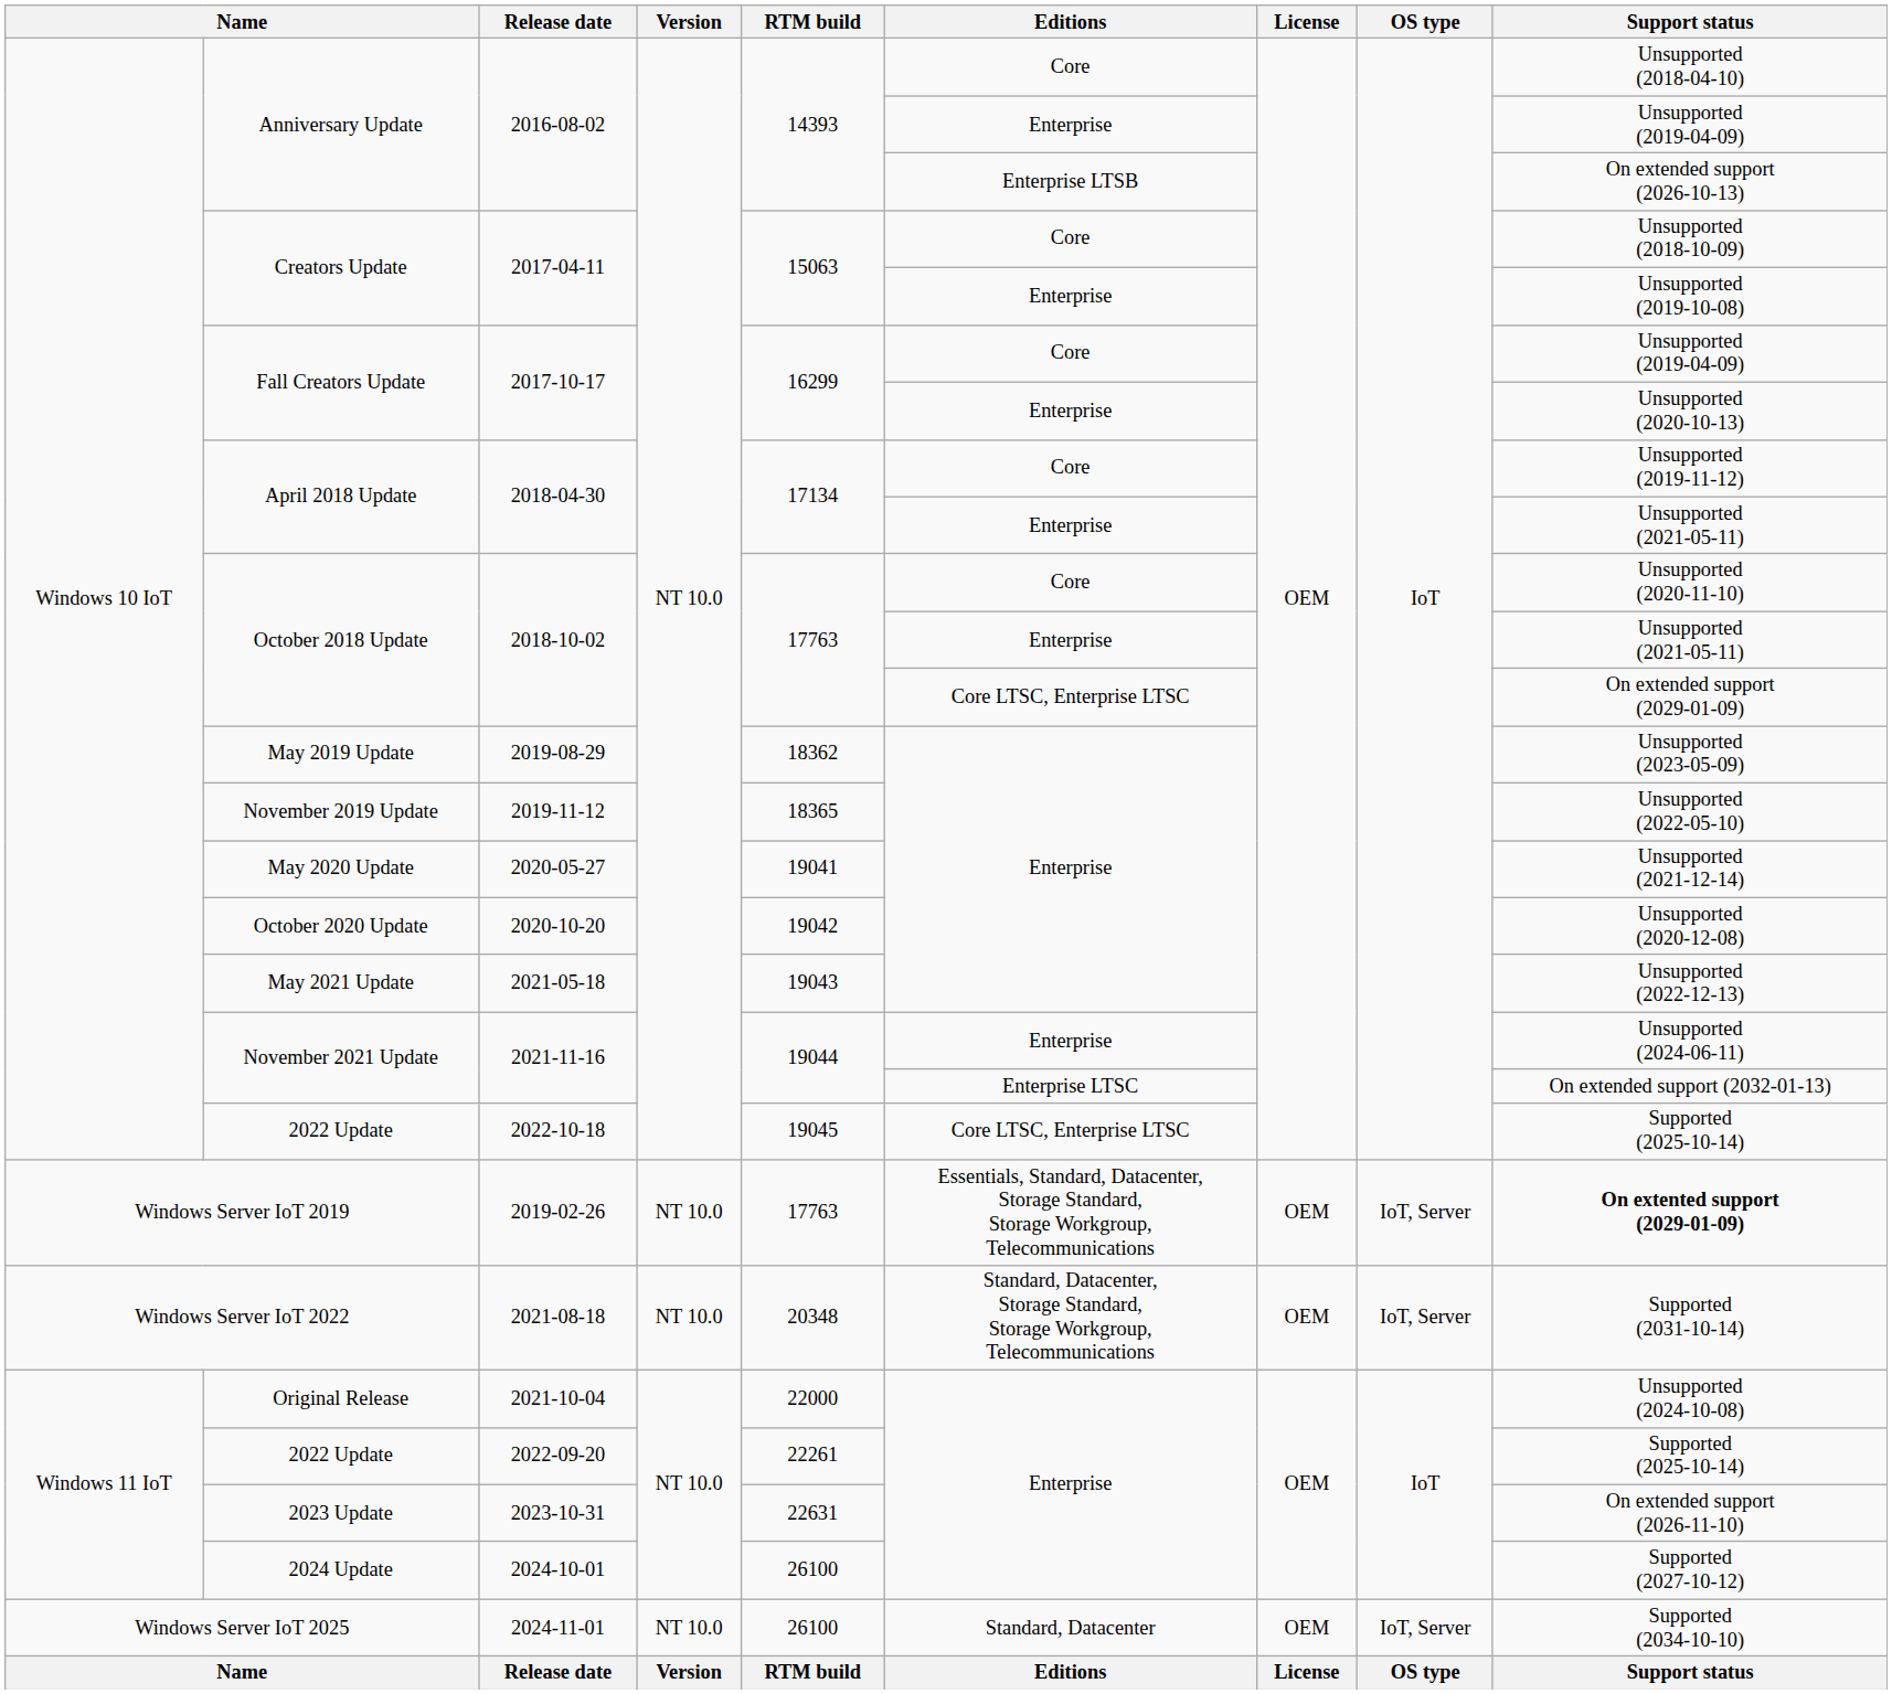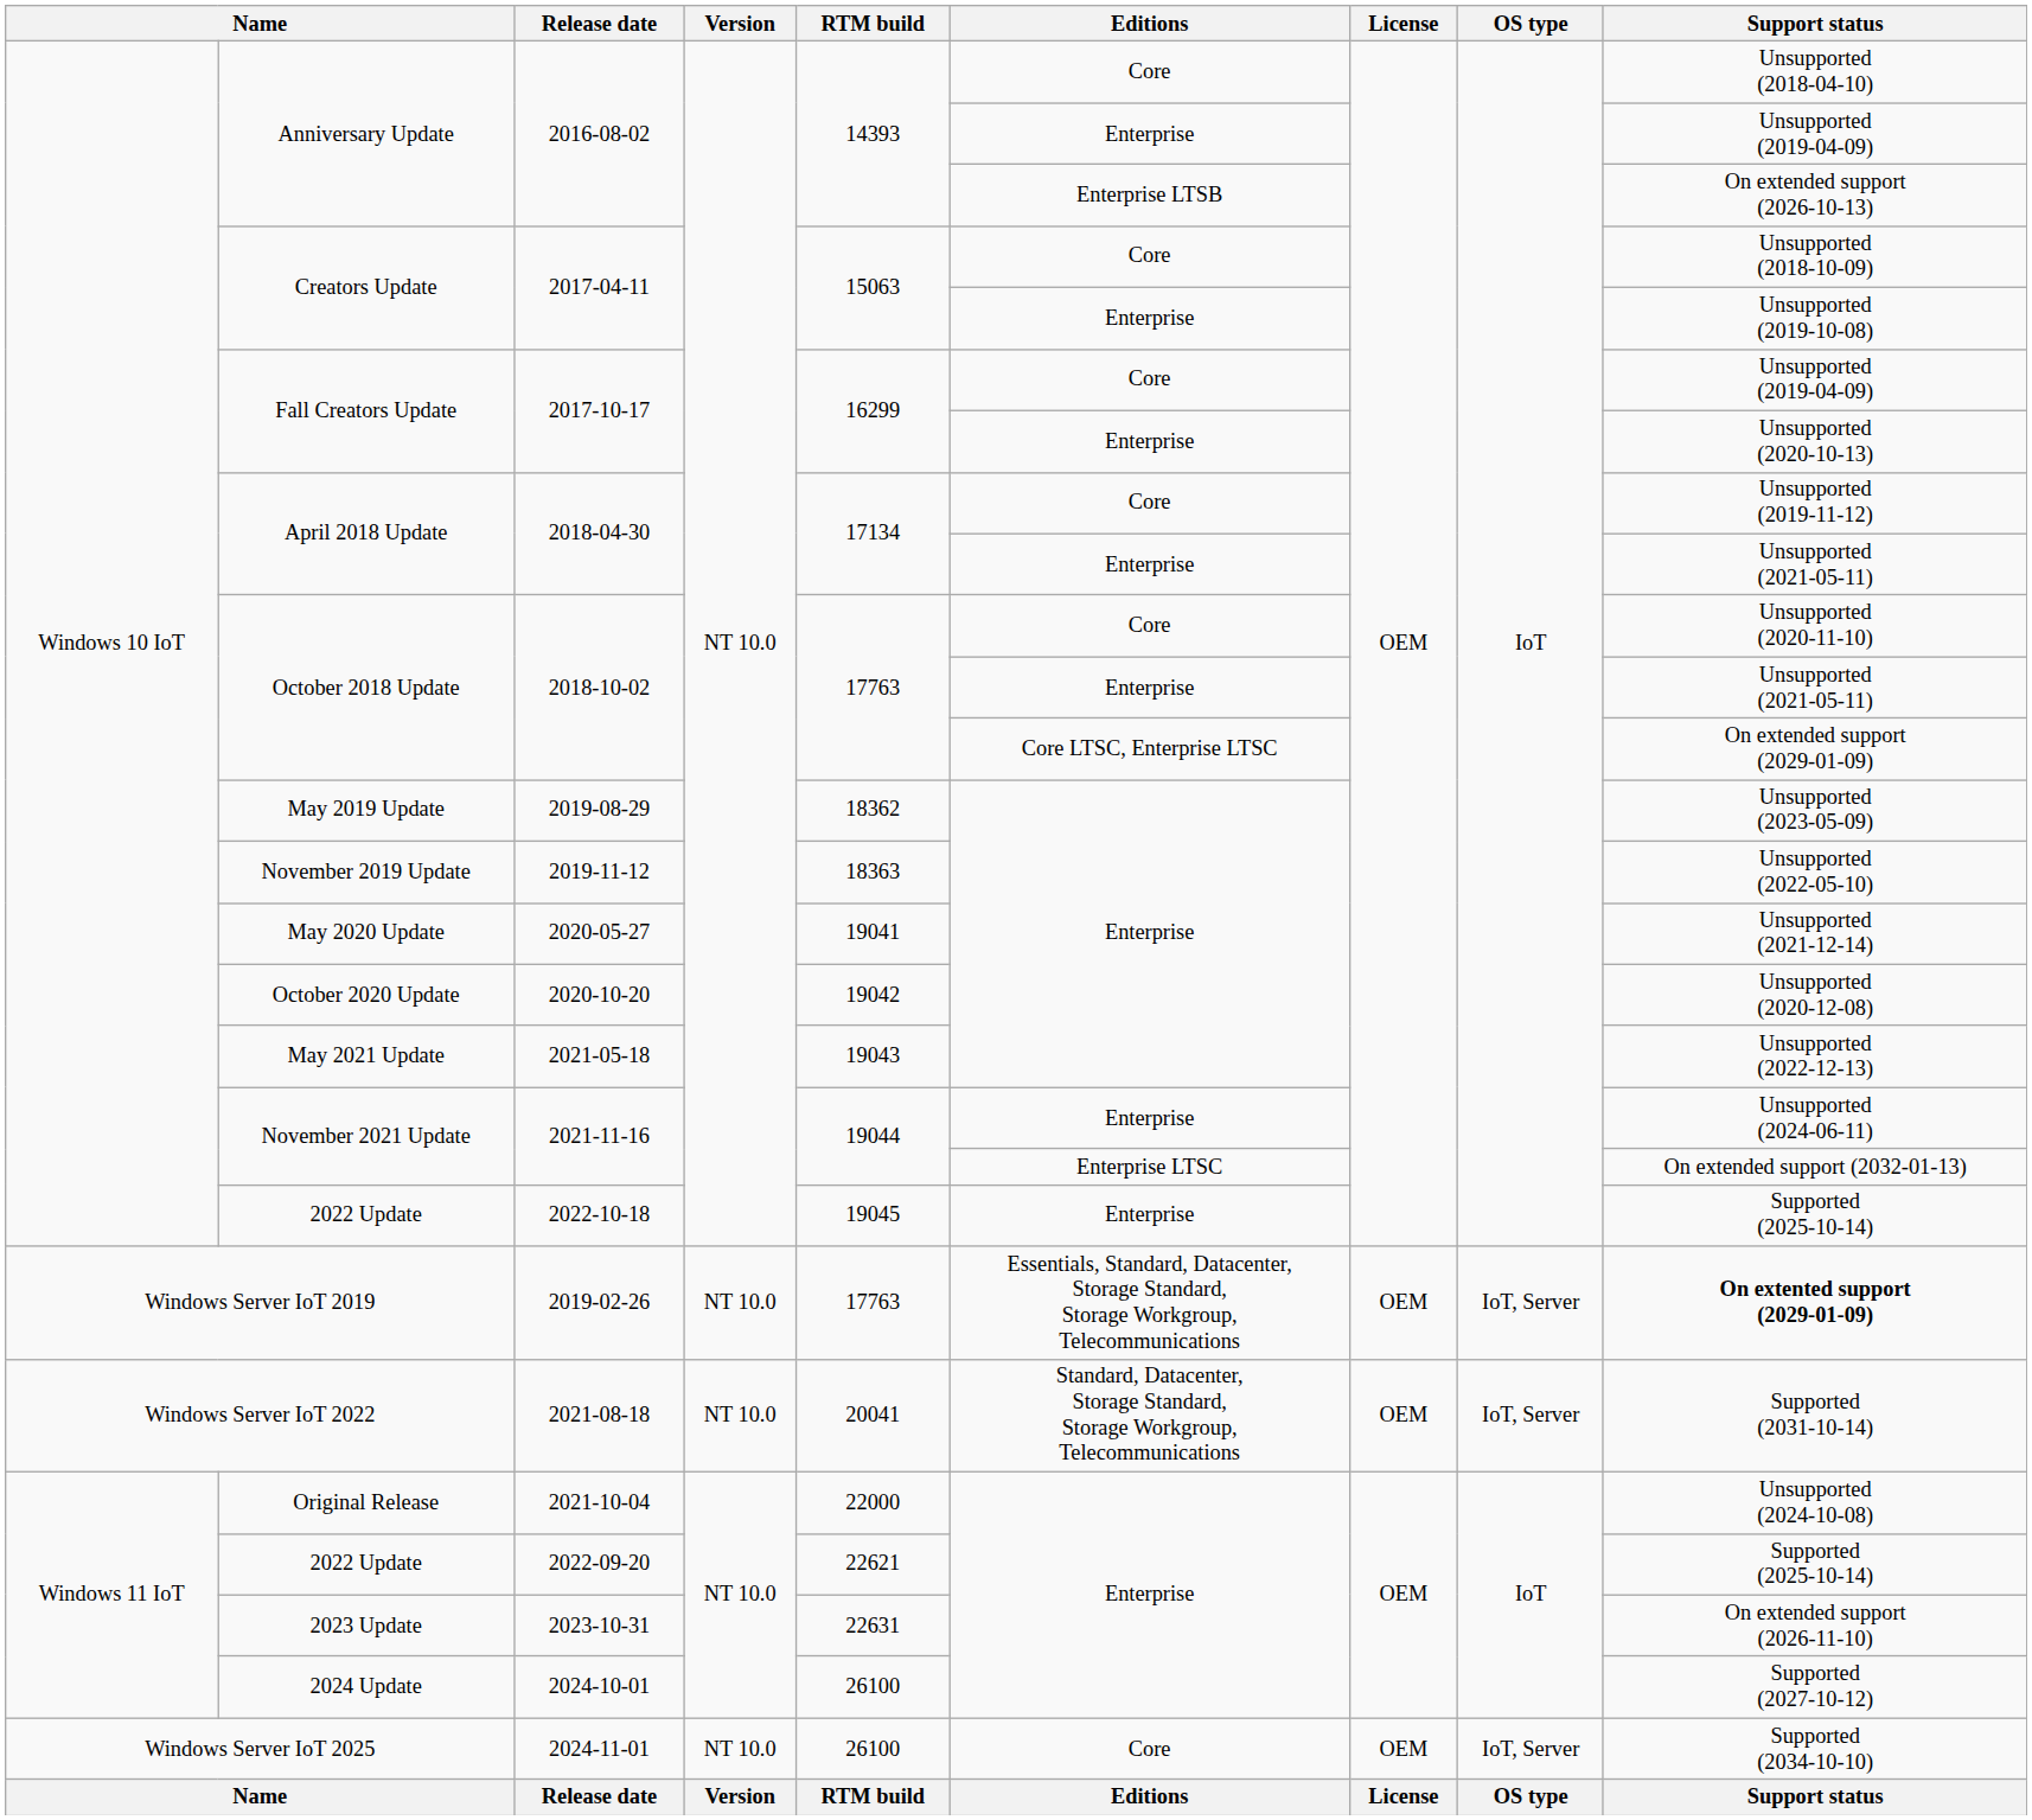2019-11-12 | RTM build: 18365 -> 18363
2022-10-18 | Editions: Core LTSC, Enterprise LTSC -> Enterprise
2021-08-18 | RTM build: 20348 -> 20041
2022-09-20 | RTM build: 22261 -> 22621
2024-11-01 | Editions: Standard, Datacenter -> Core
